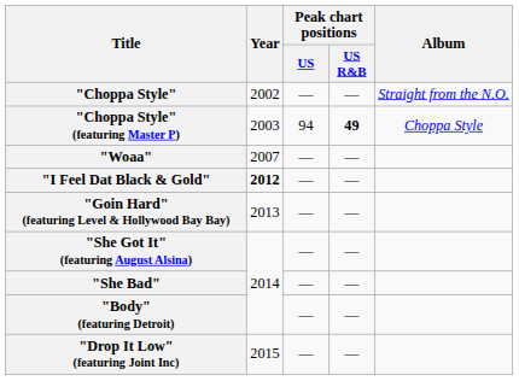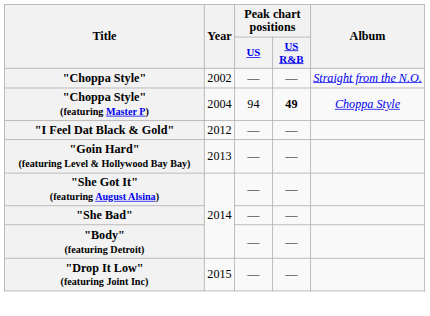"Choppa Style" (featuring Master P) | Year: 2003 -> 2004
- row: "Woaa" | 2007 | — | —
"I Feel Dat Black & Gold" | Year: bold -> normal
